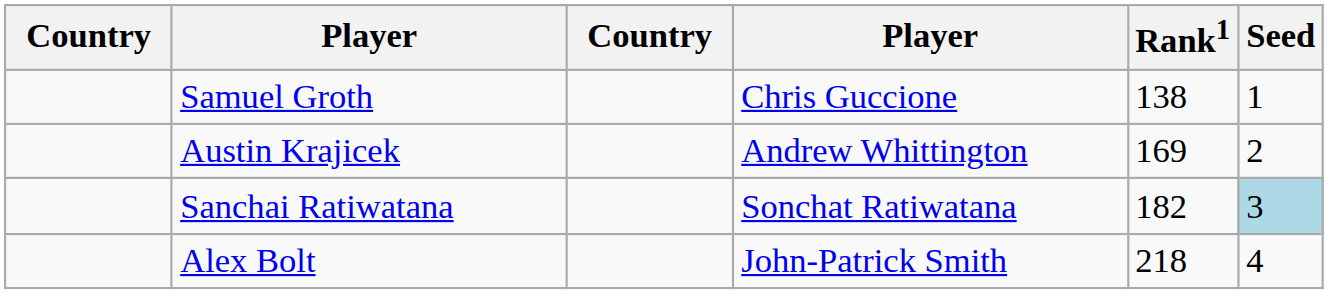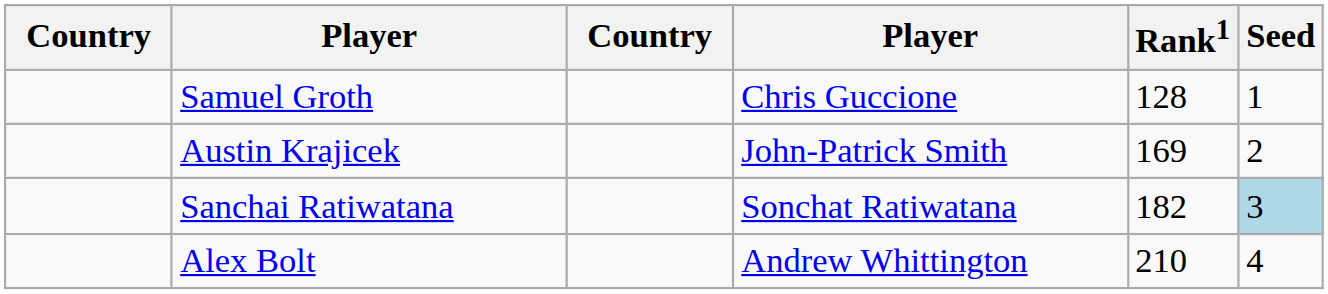Samuel Groth | Rank1: 138 -> 128
Austin Krajicek | column 4: Andrew Whittington -> John-Patrick Smith
Alex Bolt | column 4: John-Patrick Smith -> Andrew Whittington
Alex Bolt | Rank1: 218 -> 210
